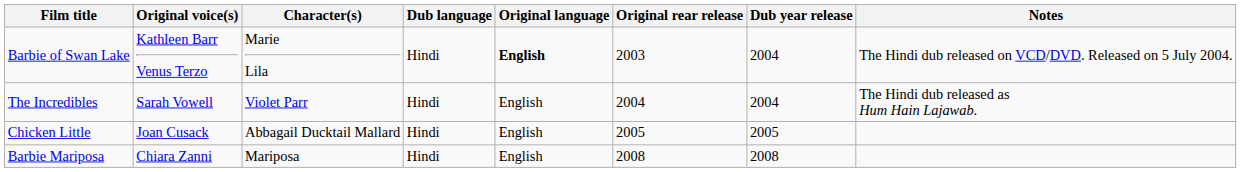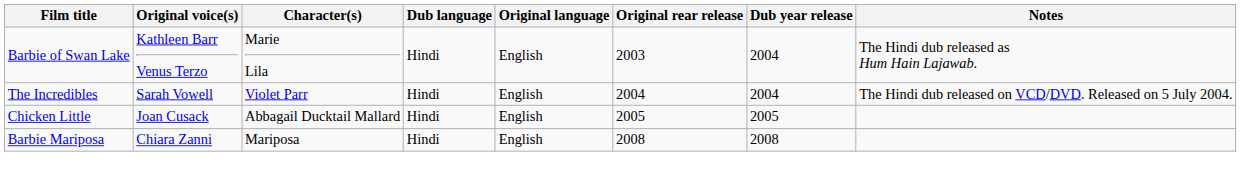Barbie of Swan Lake | Original language: bold -> normal
Barbie of Swan Lake | Notes: The Hindi dub released on VCD/DVD. Released on 5 July 2004. -> The Hindi dub released as Hum Hain Lajawab.
The Incredibles | Notes: The Hindi dub released as Hum Hain Lajawab. -> The Hindi dub released on VCD/DVD. Released on 5 July 2004.
